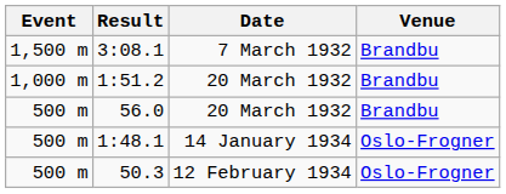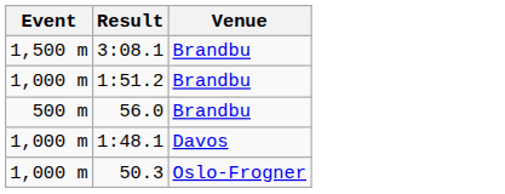- column: Date | 7 March 1932 | 20 March 1932 | 20 March 1932 | 14 January 1934 | 12 February 1934
1:48.1 | Event: 500 m -> 1,000 m
1:48.1 | Venue: Oslo-Frogner -> Davos
50.3 | Event: 500 m -> 1,000 m
